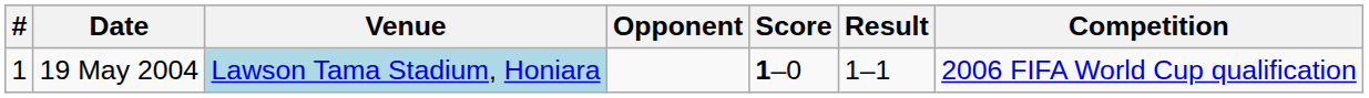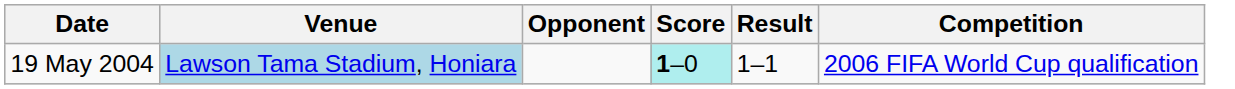- column: # | 1
19 May 2004 | Score: no background -> paleturquoise background
